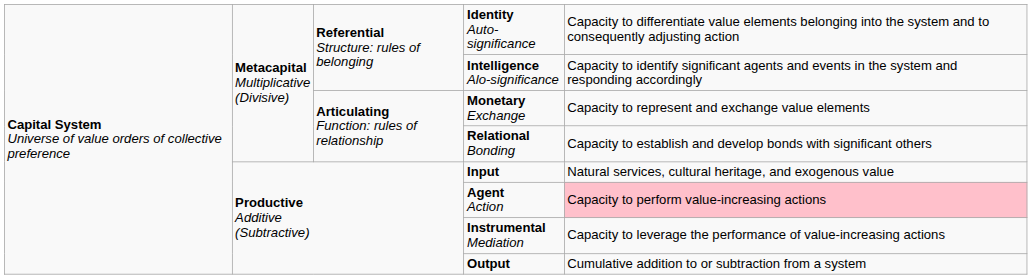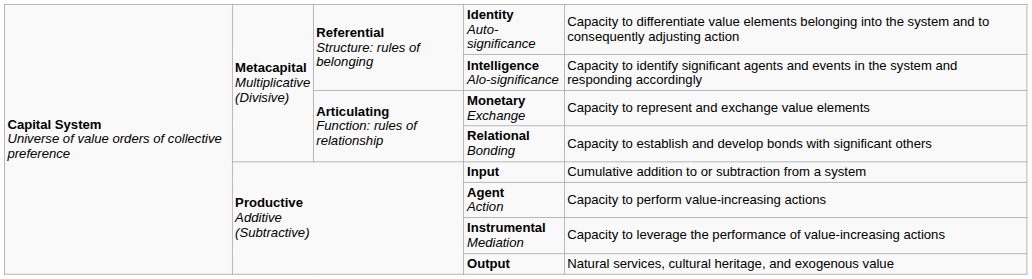Input | column 5: Natural services, cultural heritage, and exogenous value -> Cumulative addition to or subtraction from a system
Agent Action | column 5: pink background -> no background
Output | column 5: Cumulative addition to or subtraction from a system -> Natural services, cultural heritage, and exogenous value
